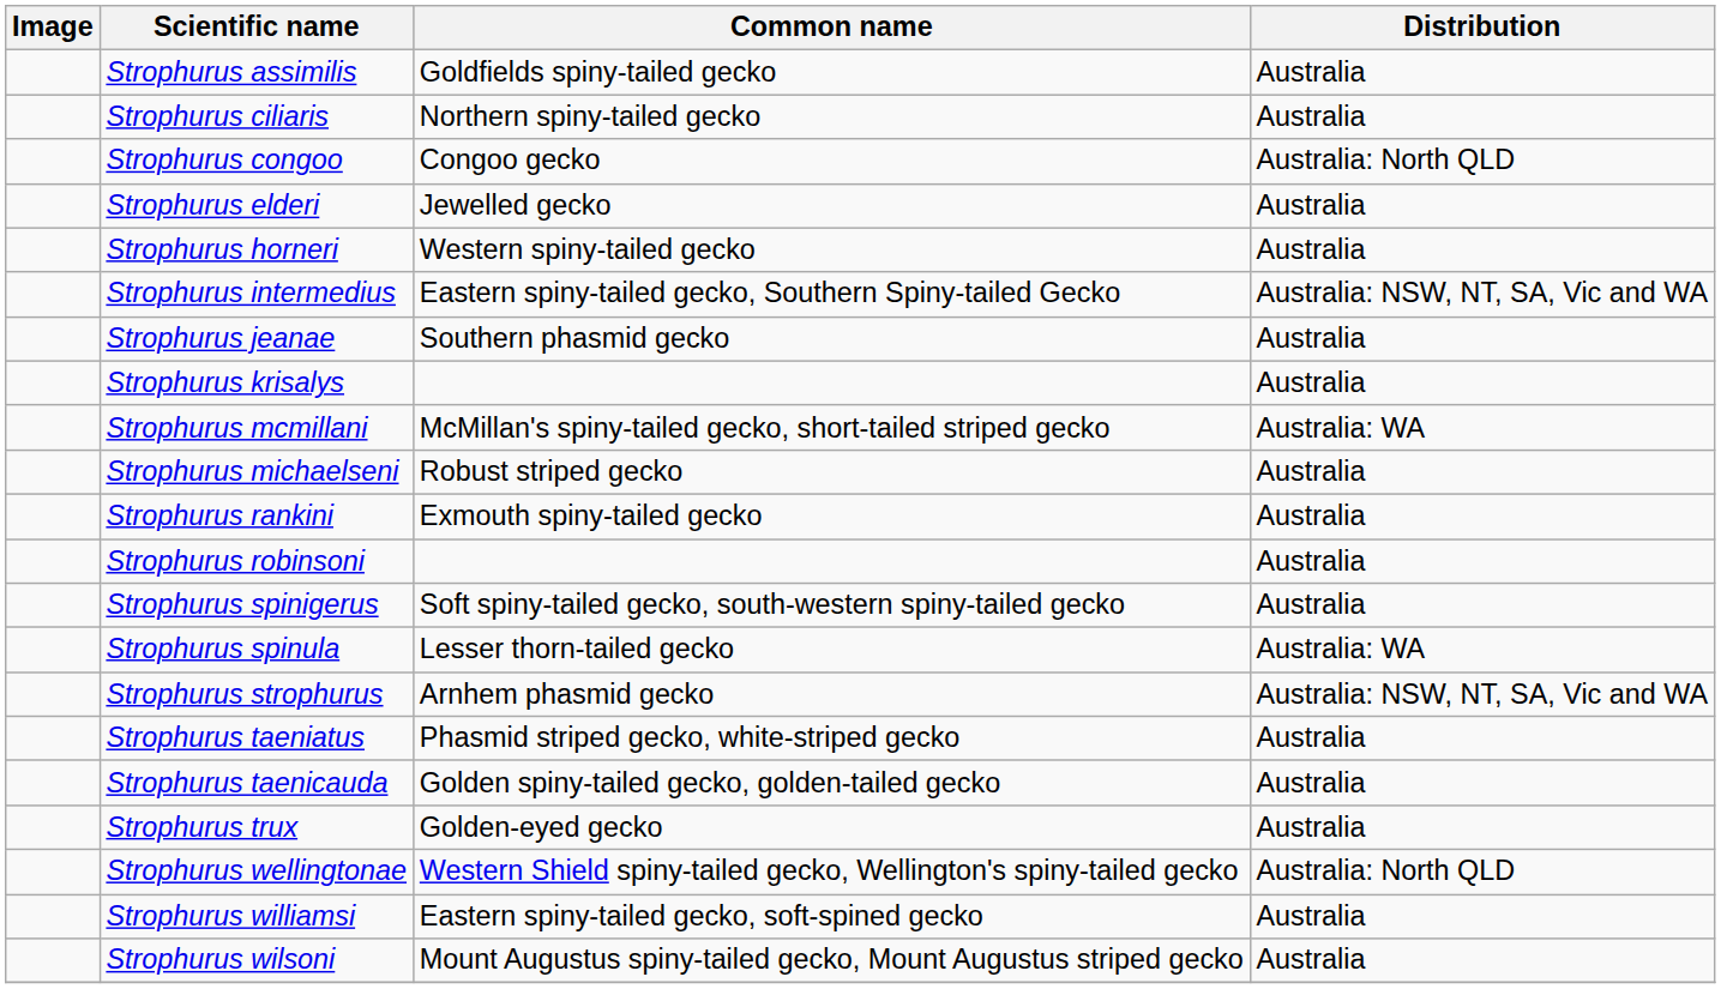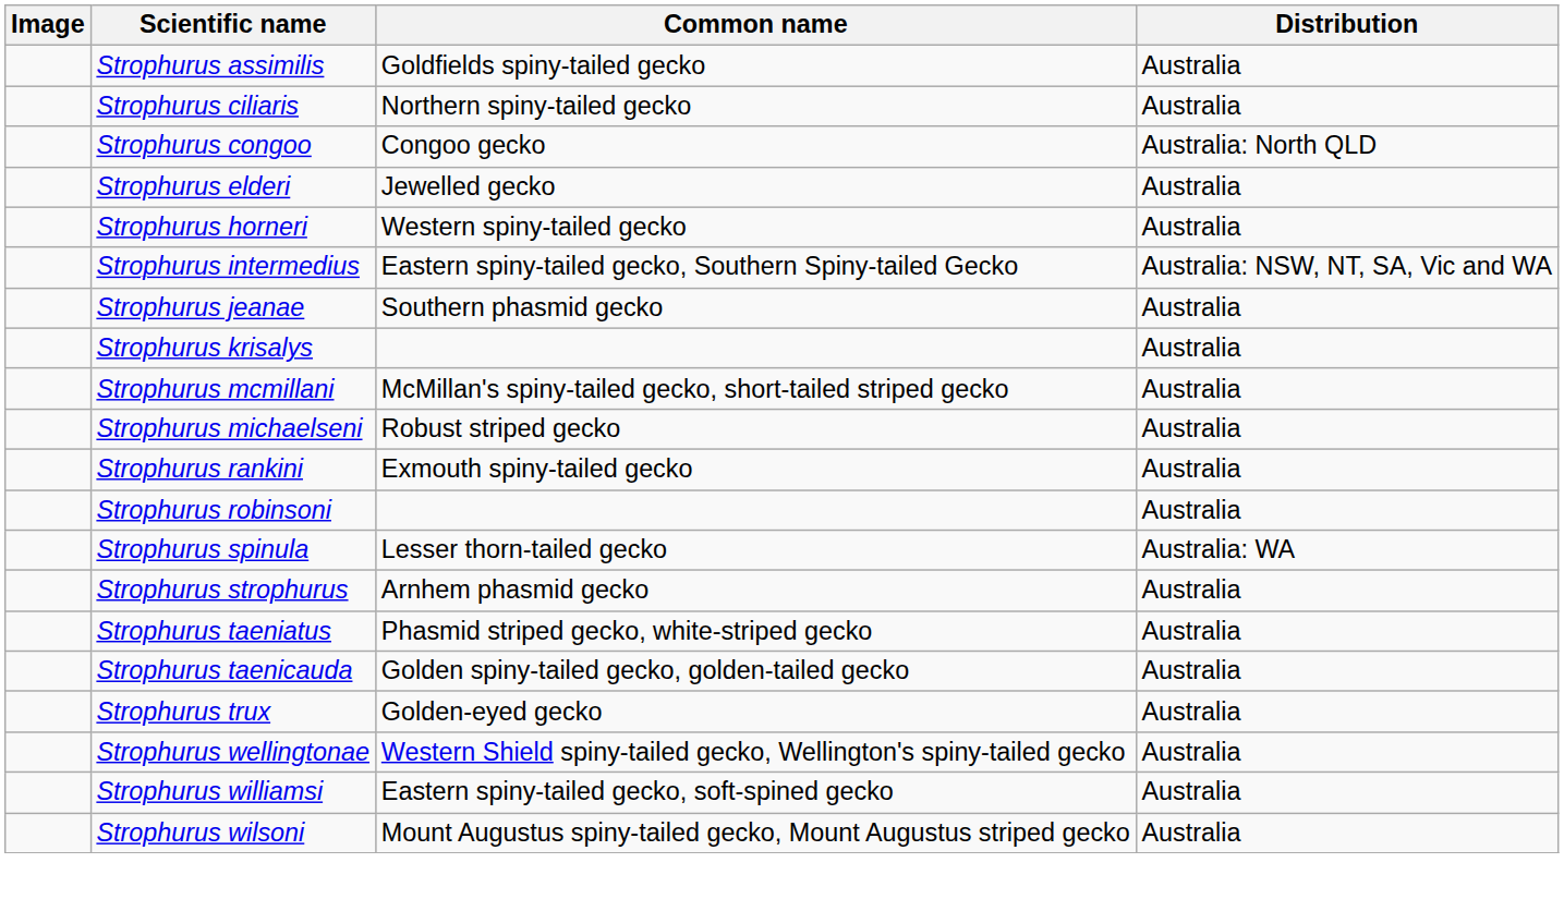Strophurus mcmillani | Distribution: Australia: WA -> Australia
- row: Strophurus spinigerus | Soft spiny-tailed gecko, south-western spiny-tailed gecko | Australia
Strophurus strophurus | Distribution: Australia: NSW, NT, SA, Vic and WA -> Australia
Strophurus wellingtonae | Distribution: Australia: North QLD -> Australia
